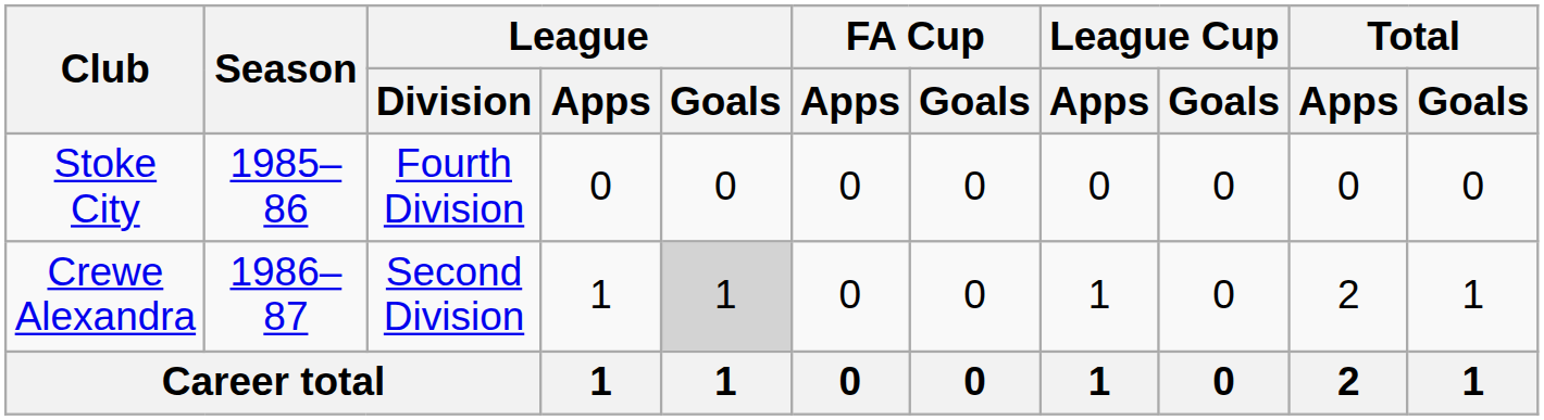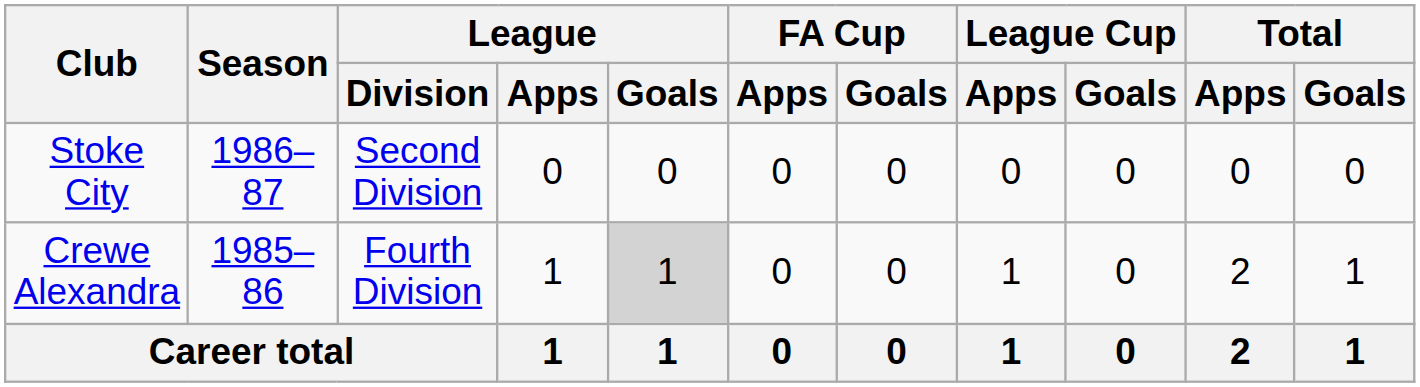Stoke City | Season: 1985–86 -> 1986–87
Stoke City | League / Division: Fourth Division -> Second Division
Crewe Alexandra | Season: 1986–87 -> 1985–86
Crewe Alexandra | League / Division: Second Division -> Fourth Division
